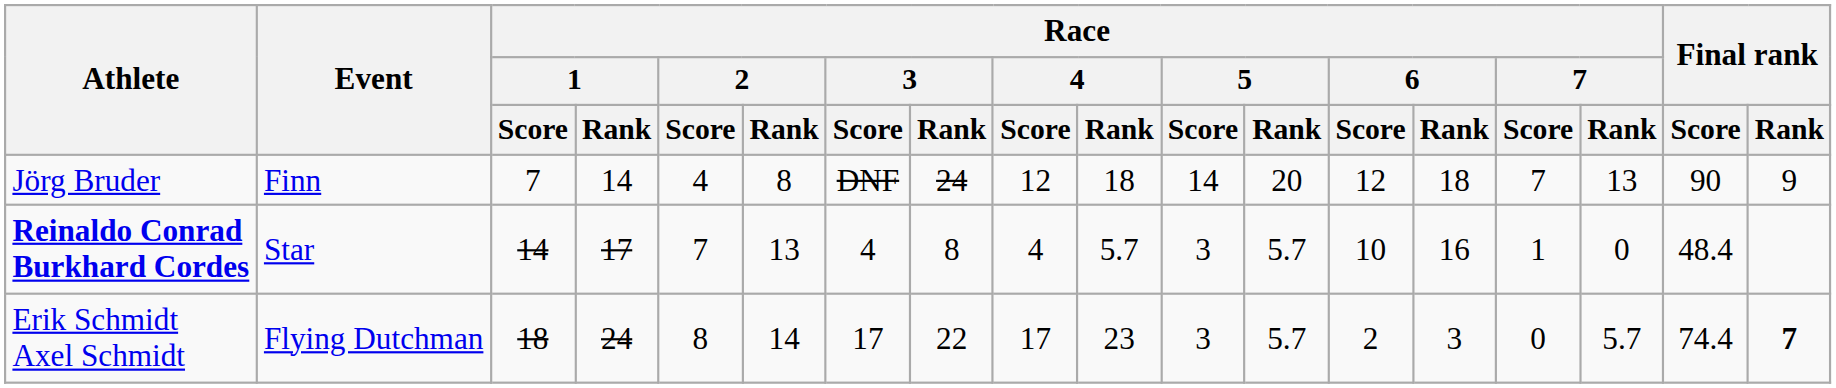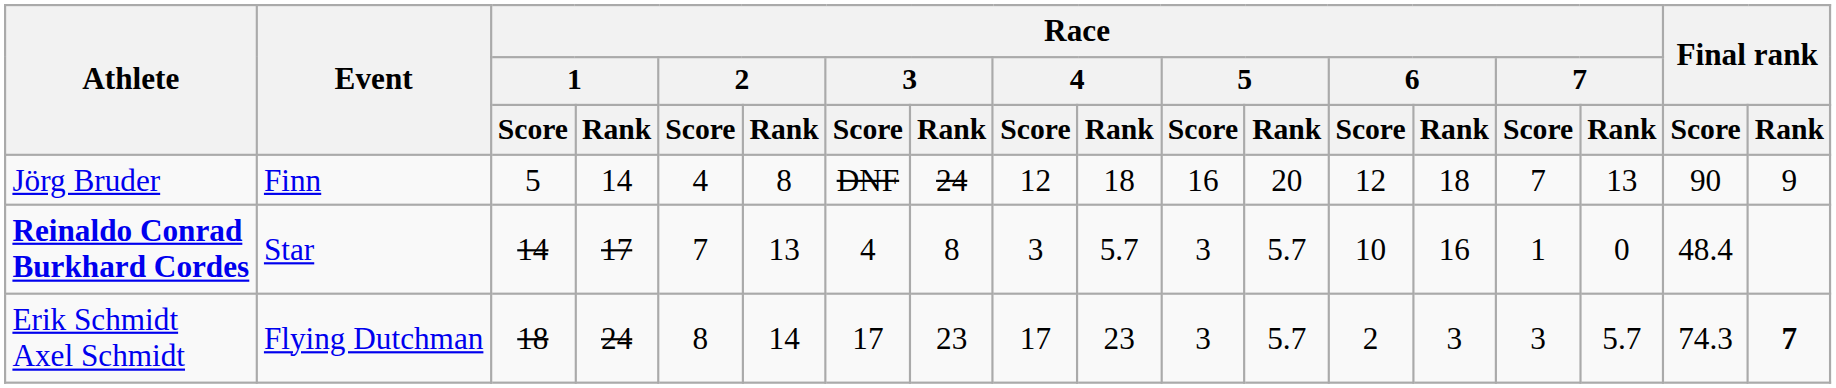Jörg Bruder | Race / 1 / Score: 7 -> 5
Jörg Bruder | Race / 5 / Score: 14 -> 16
Reinaldo Conrad Burkhard Cordes | Race / 4 / Score: 4 -> 3
Erik Schmidt Axel Schmidt | Race / 3 / Rank: 22 -> 23
Erik Schmidt Axel Schmidt | Race / 7 / Score: 0 -> 3
Erik Schmidt Axel Schmidt | Final rank / Score: 74.4 -> 74.3
